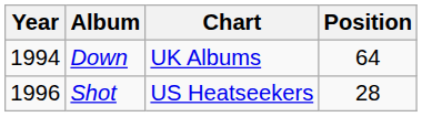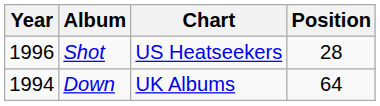rows swapped: Down <-> Shot
